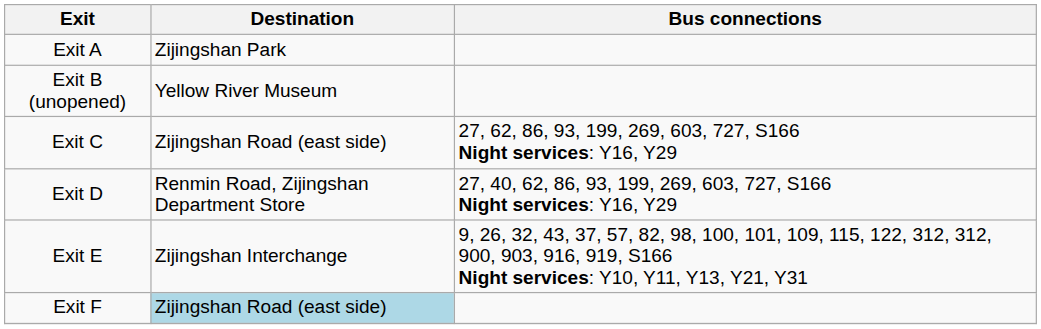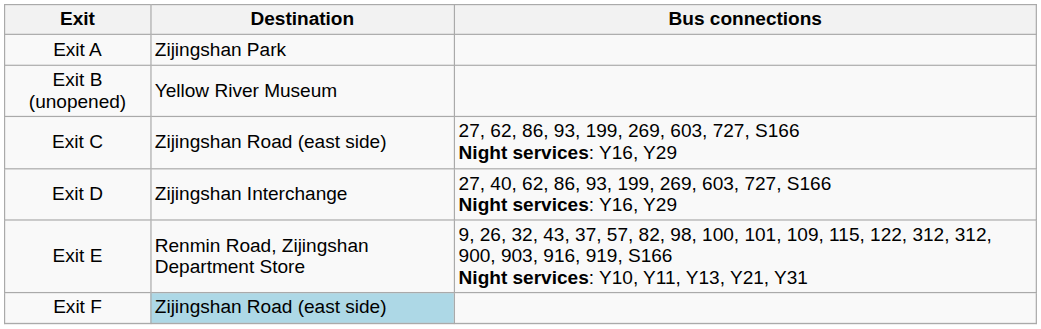Exit D | Destination: Renmin Road, Zijingshan Department Store -> Zijingshan Interchange
Exit E | Destination: Zijingshan Interchange -> Renmin Road, Zijingshan Department Store
